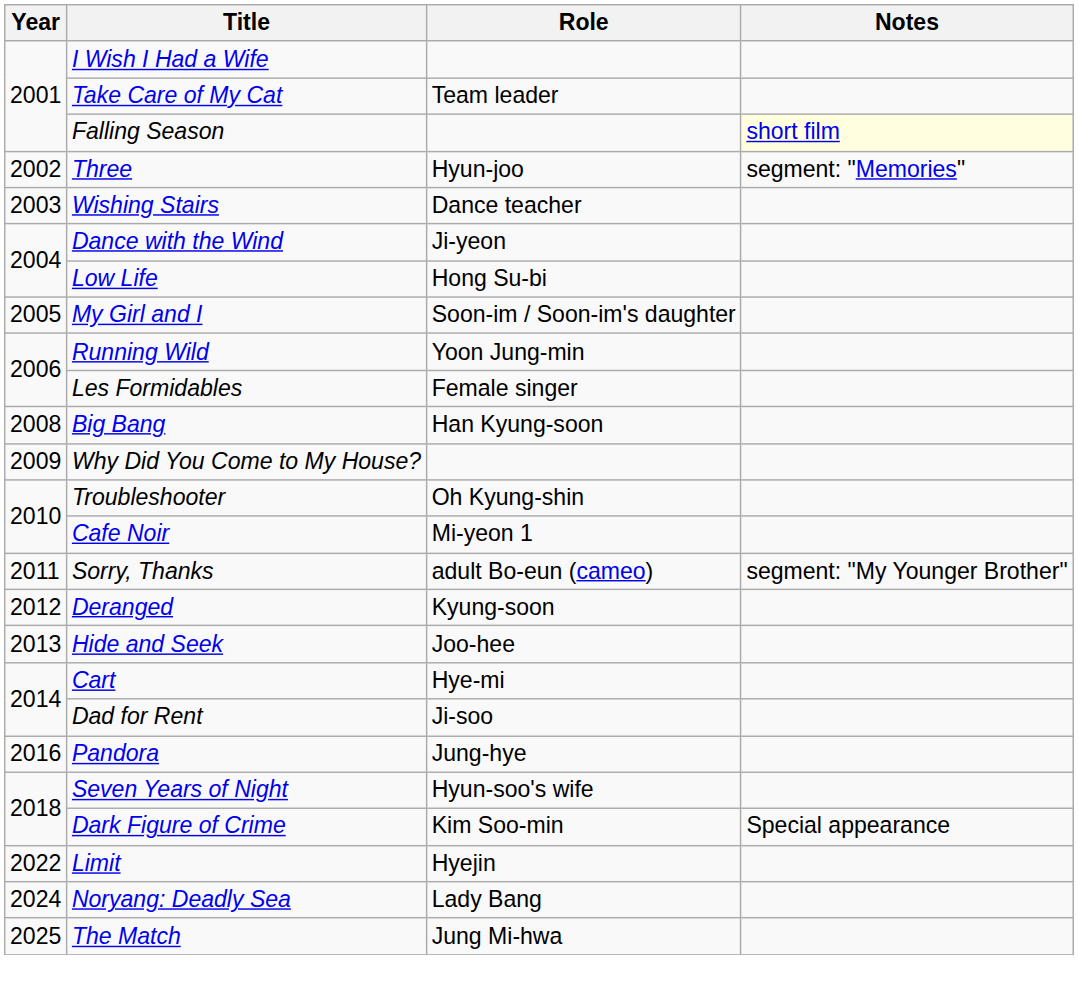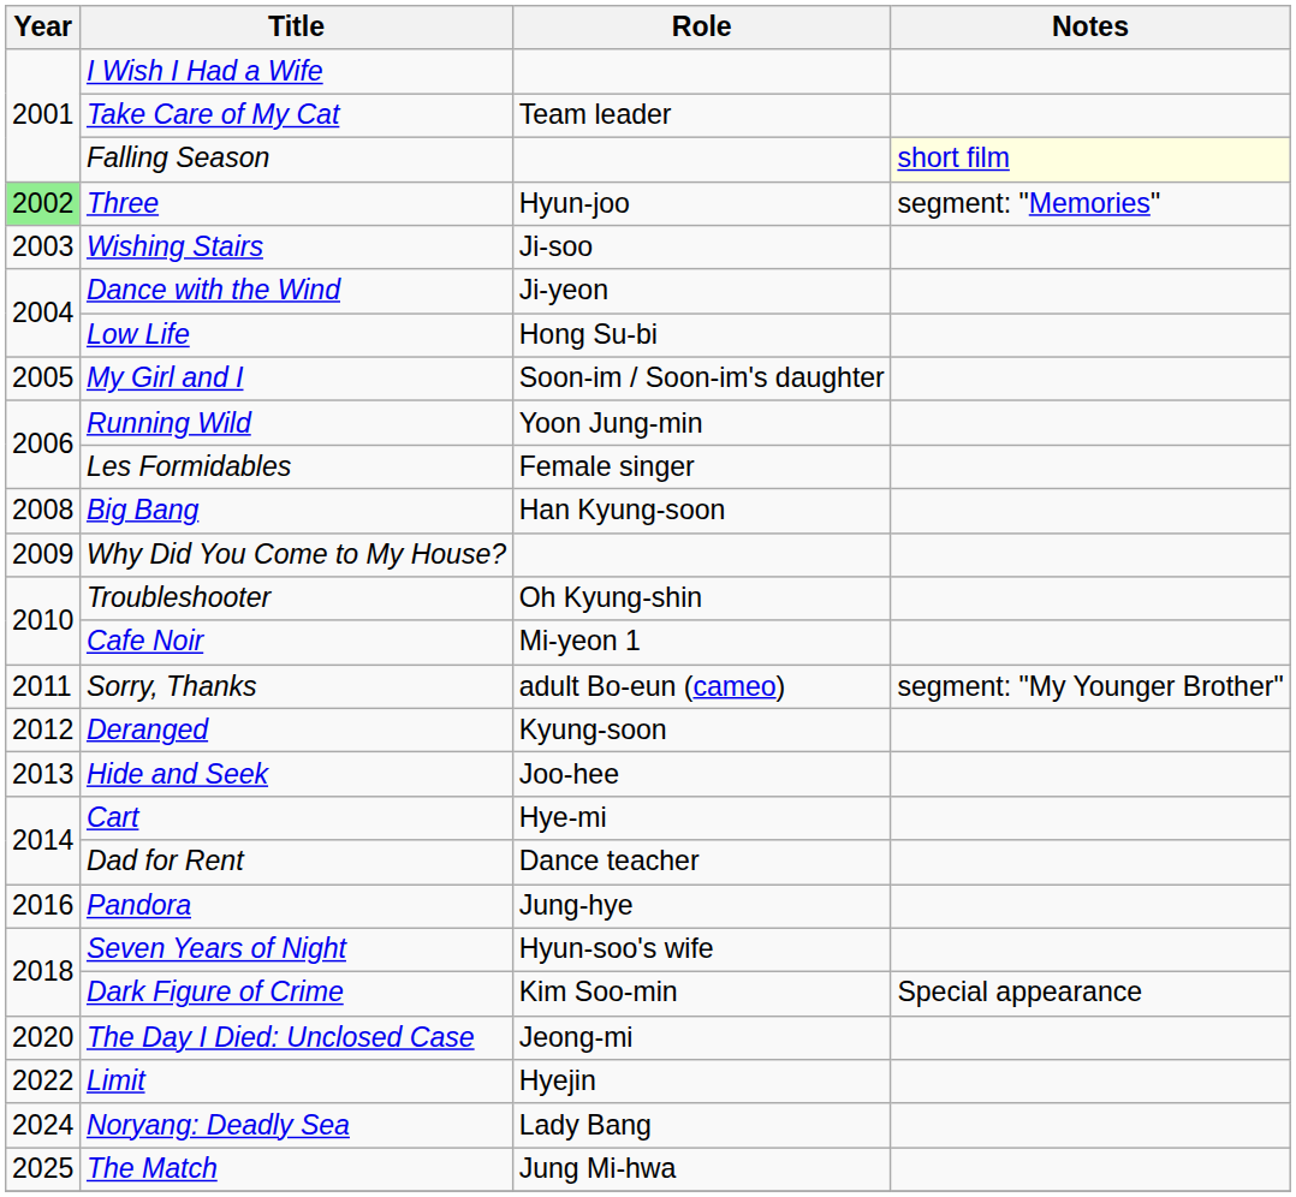Three | Year: no background -> lightgreen background
Wishing Stairs | Role: Dance teacher -> Ji-soo
Dad for Rent | Role: Ji-soo -> Dance teacher
+ row: 2020 | The Day I Died: Unclosed Case | Jeong-mi
